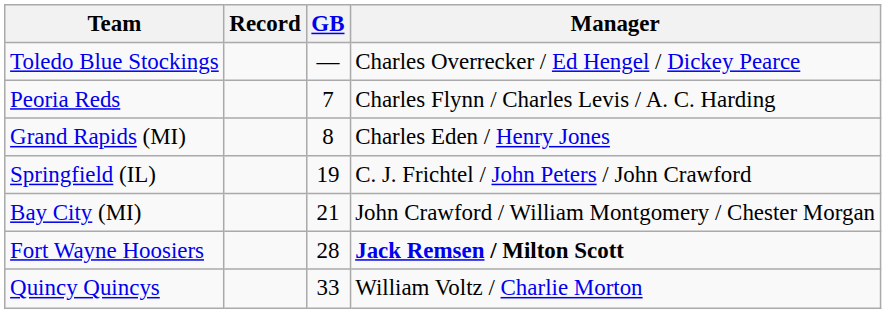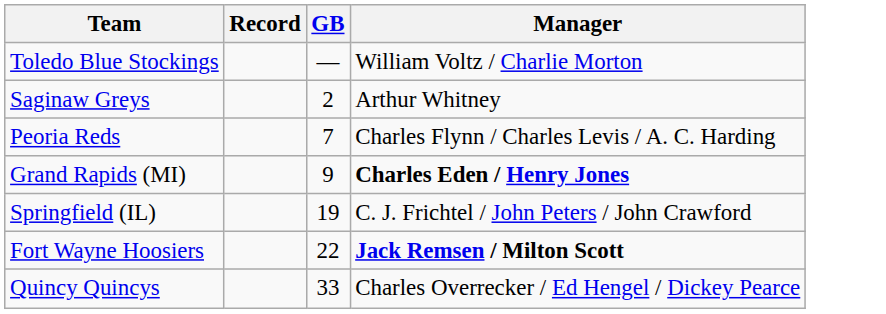Toledo Blue Stockings | Manager: Charles Overrecker / Ed Hengel / Dickey Pearce -> William Voltz / Charlie Morton
+ row: Saginaw Greys | 2 | Arthur Whitney
Grand Rapids (MI) | GB: 8 -> 9
Grand Rapids (MI) | Manager: normal -> bold
- row: Bay City (MI) | 21 | John Crawford / William Montgomery / Chester Morgan
Fort Wayne Hoosiers | GB: 28 -> 22
Quincy Quincys | Manager: William Voltz / Charlie Morton -> Charles Overrecker / Ed Hengel / Dickey Pearce
